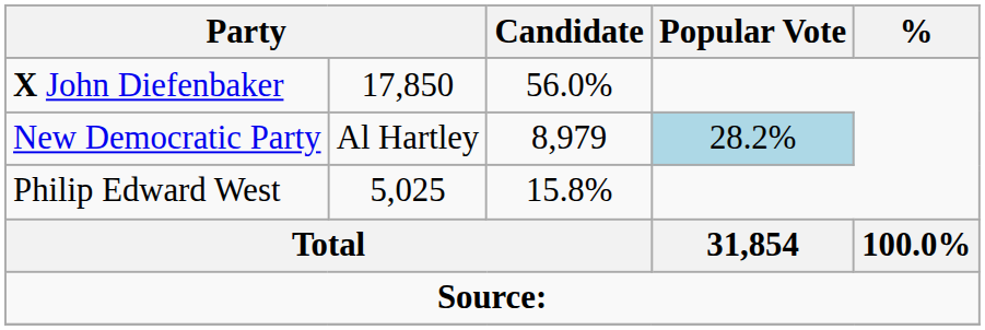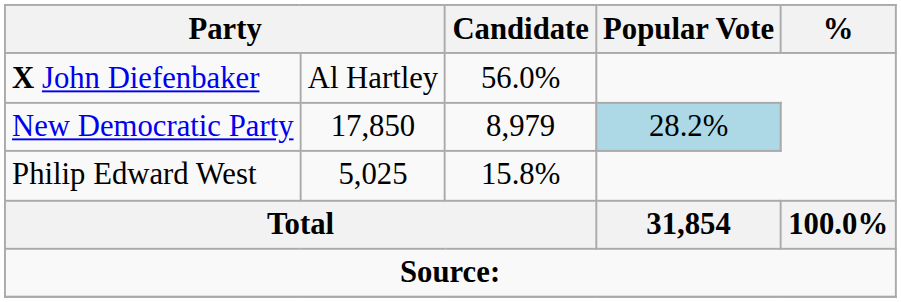X John Diefenbaker | column 2: 17,850 -> Al Hartley
New Democratic Party | column 2: Al Hartley -> 17,850
